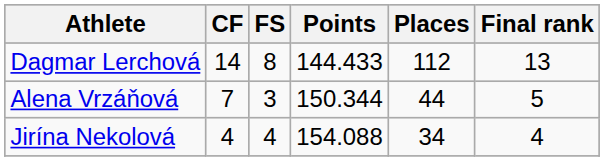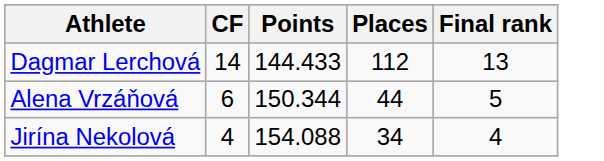- column: FS | 8 | 3 | 4
Alena Vrzáňová | CF: 7 -> 6
